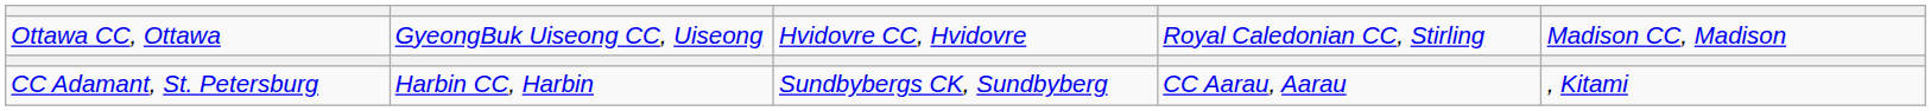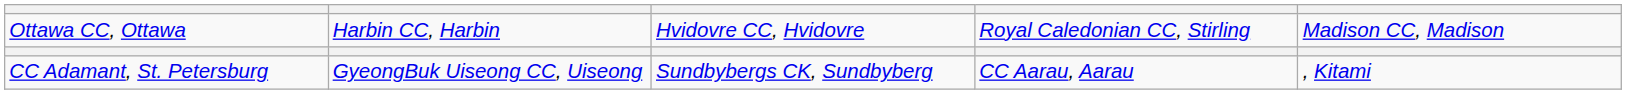Ottawa CC, Ottawa | column 2: GyeongBuk Uiseong CC, Uiseong -> Harbin CC, Harbin
CC Adamant, St. Petersburg | column 2: Harbin CC, Harbin -> GyeongBuk Uiseong CC, Uiseong
